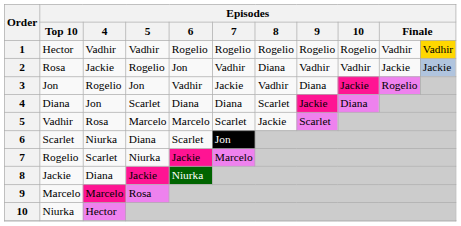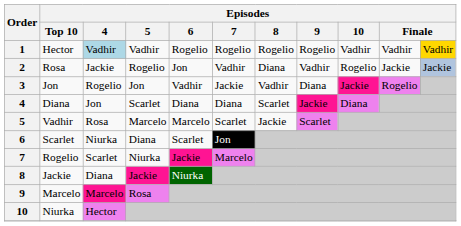1 | Episodes / 4: no background -> lightblue background
1 | Episodes / 10: Rogelio -> Vadhir
2 | Episodes / 10: Vadhir -> Rogelio
